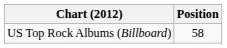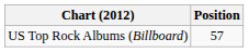US Top Rock Albums (Billboard) | Position: 58 -> 57
